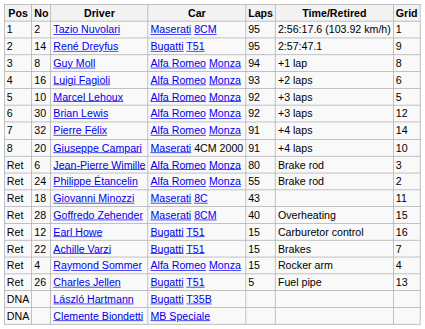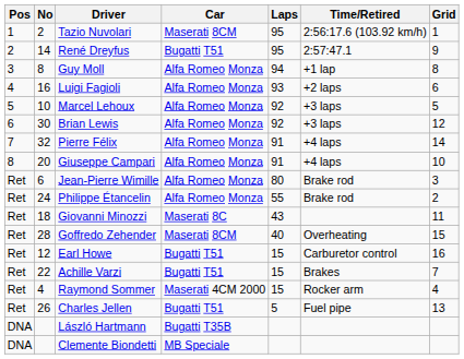Giuseppe Campari | Car: Maserati 4CM 2000 -> Alfa Romeo Monza
Raymond Sommer | Car: Alfa Romeo Monza -> Maserati 4CM 2000
